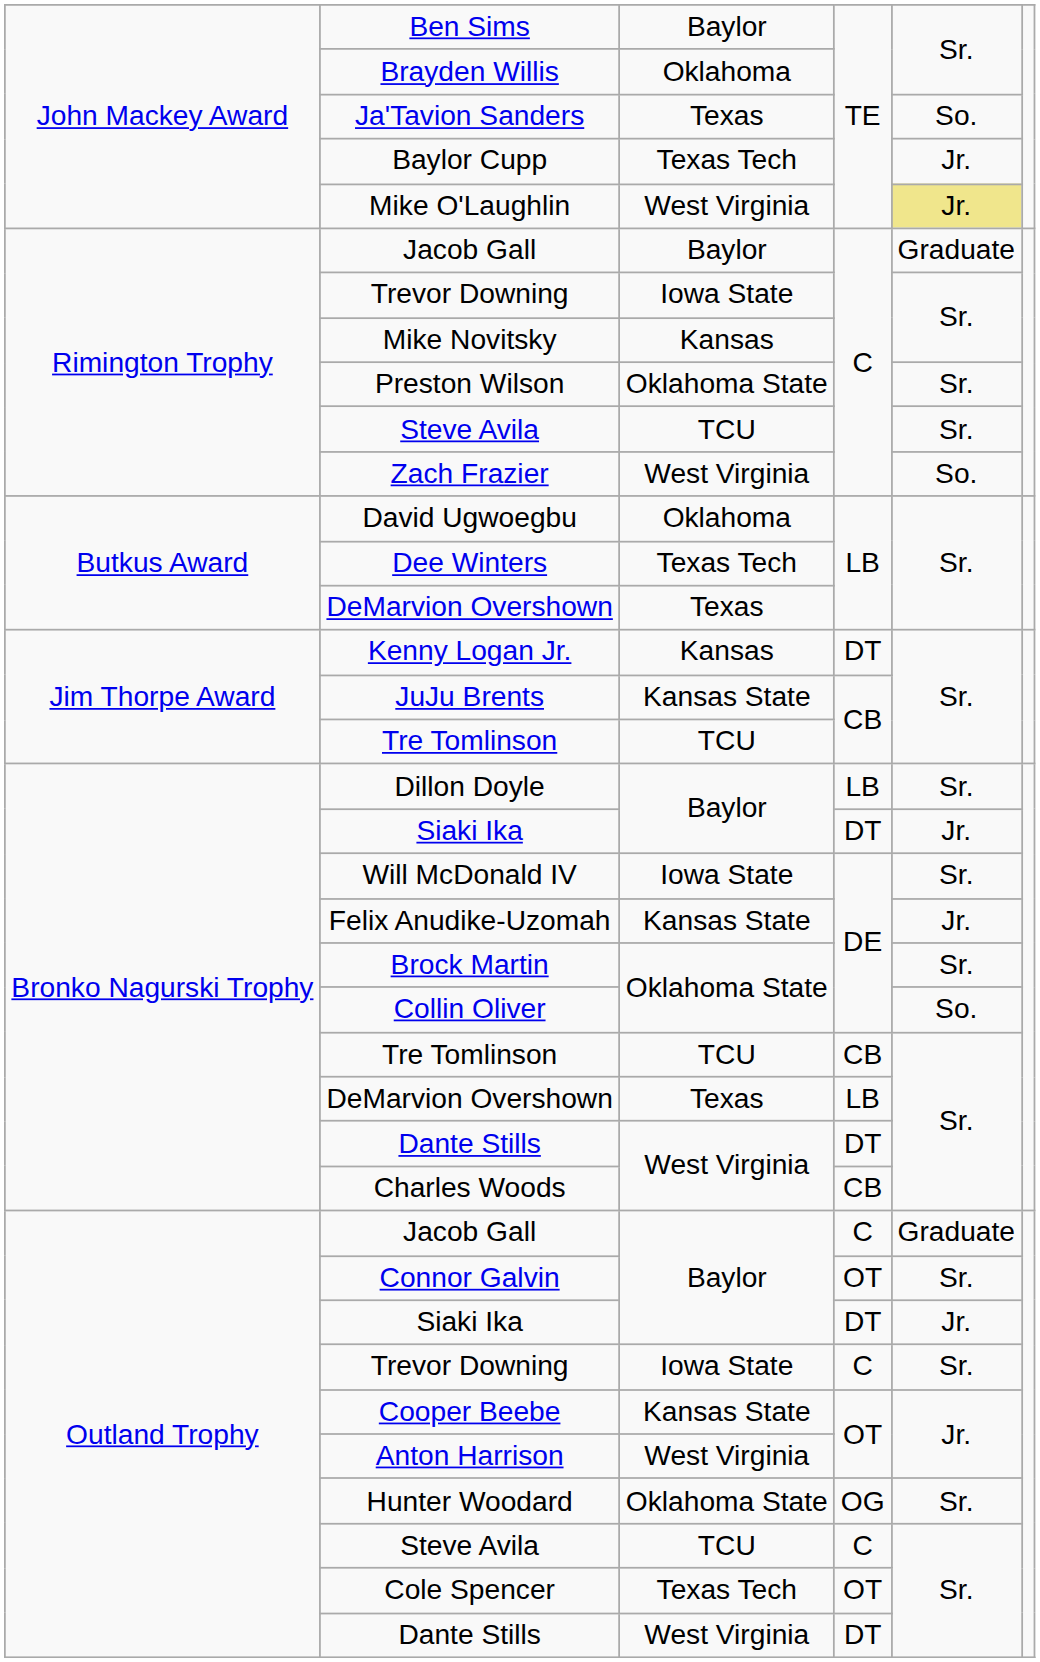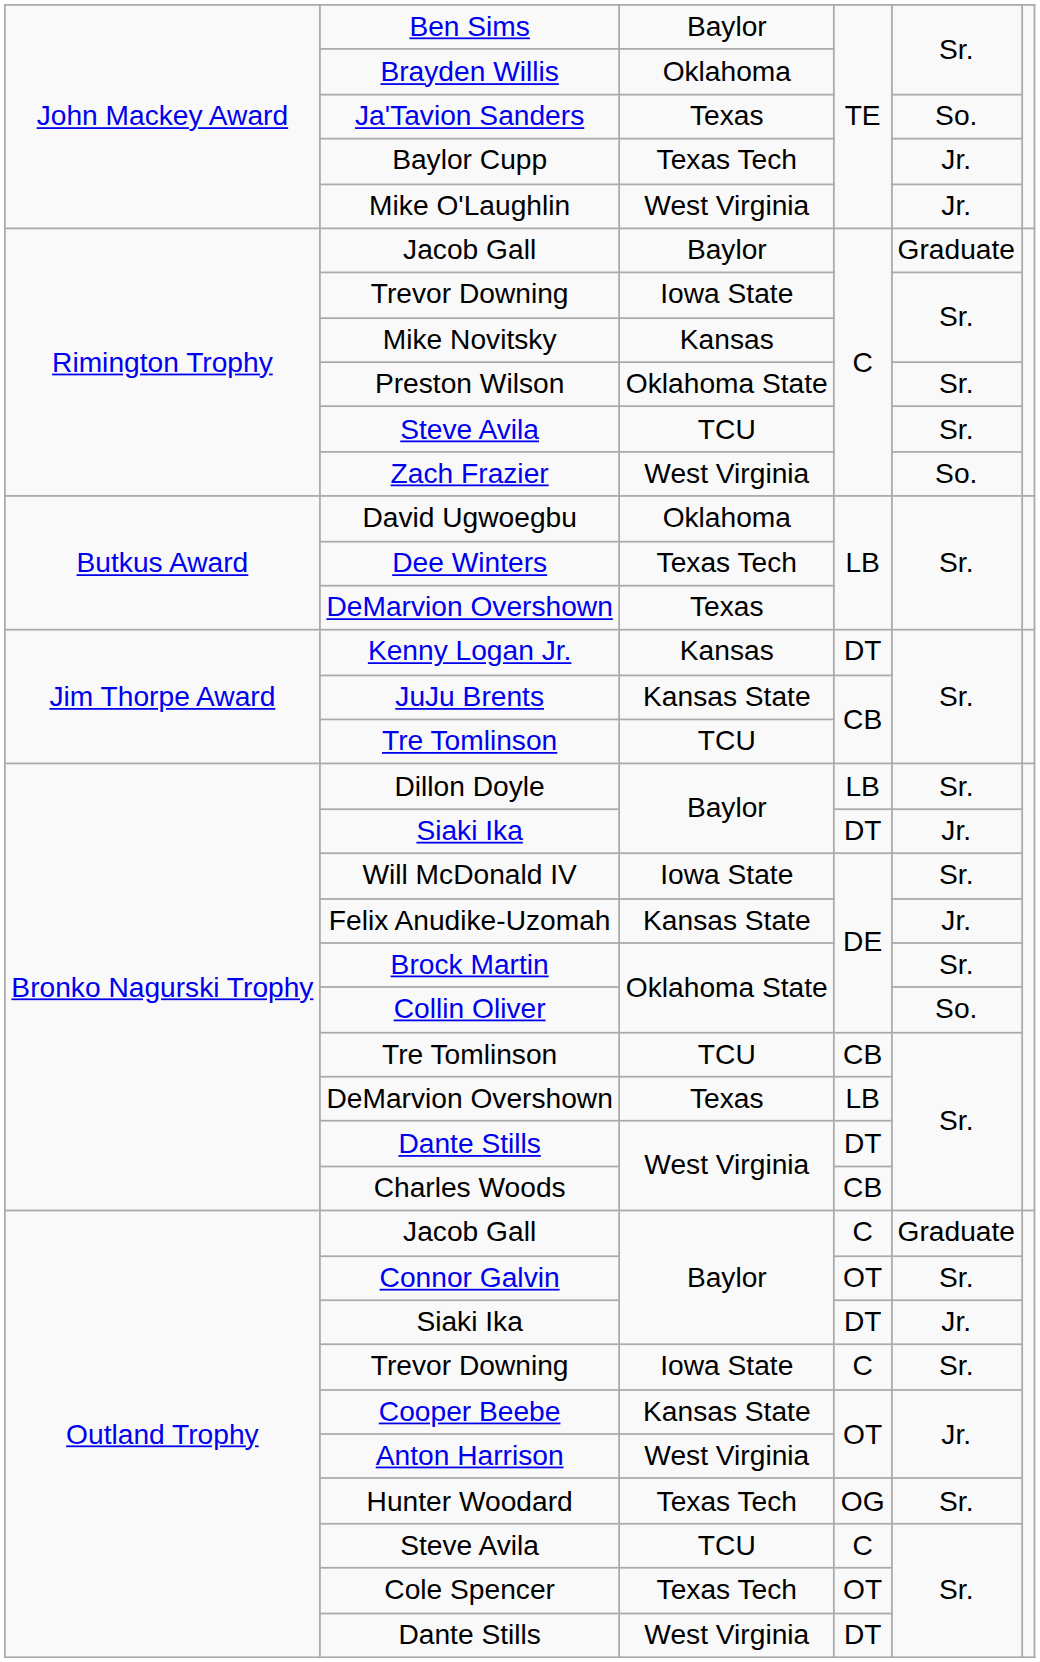Mike O'Laughlin | column 5: khaki background -> no background
Hunter Woodard | column 3: Oklahoma State -> Texas Tech
